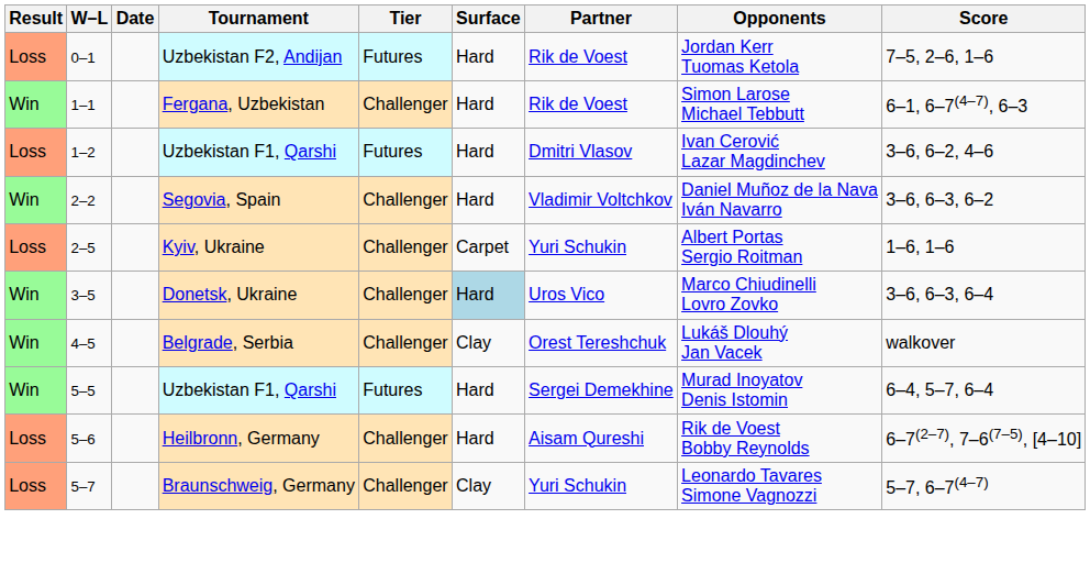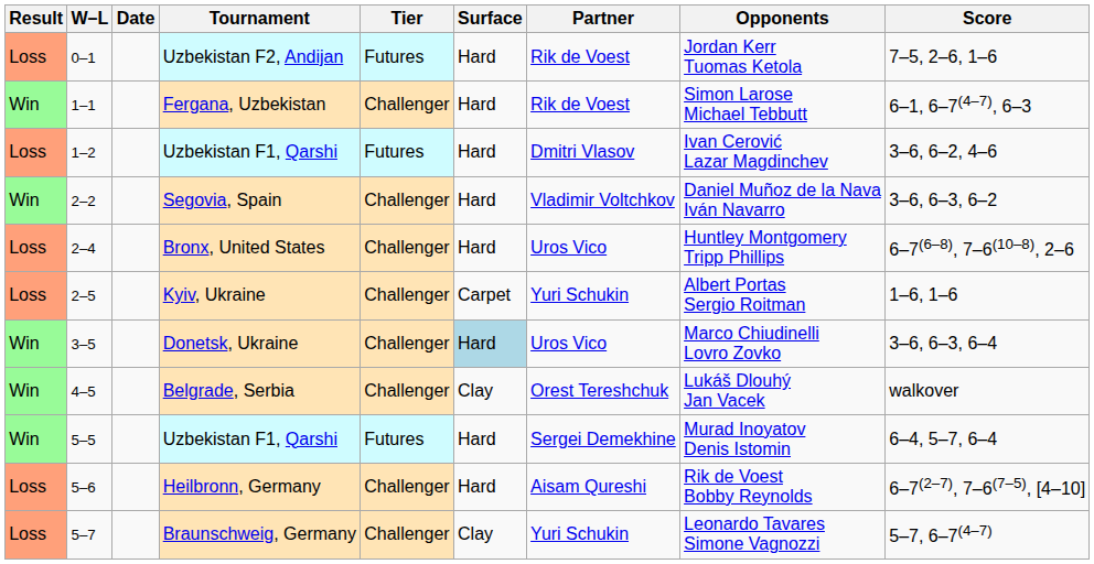+ row: Loss | 2–4 | Bronx, United States | Challenger | Hard | Uros Vico | Huntley Montgomery Tripp Phillips | 6–7(6–8), 7–6(10–8), 2–6
